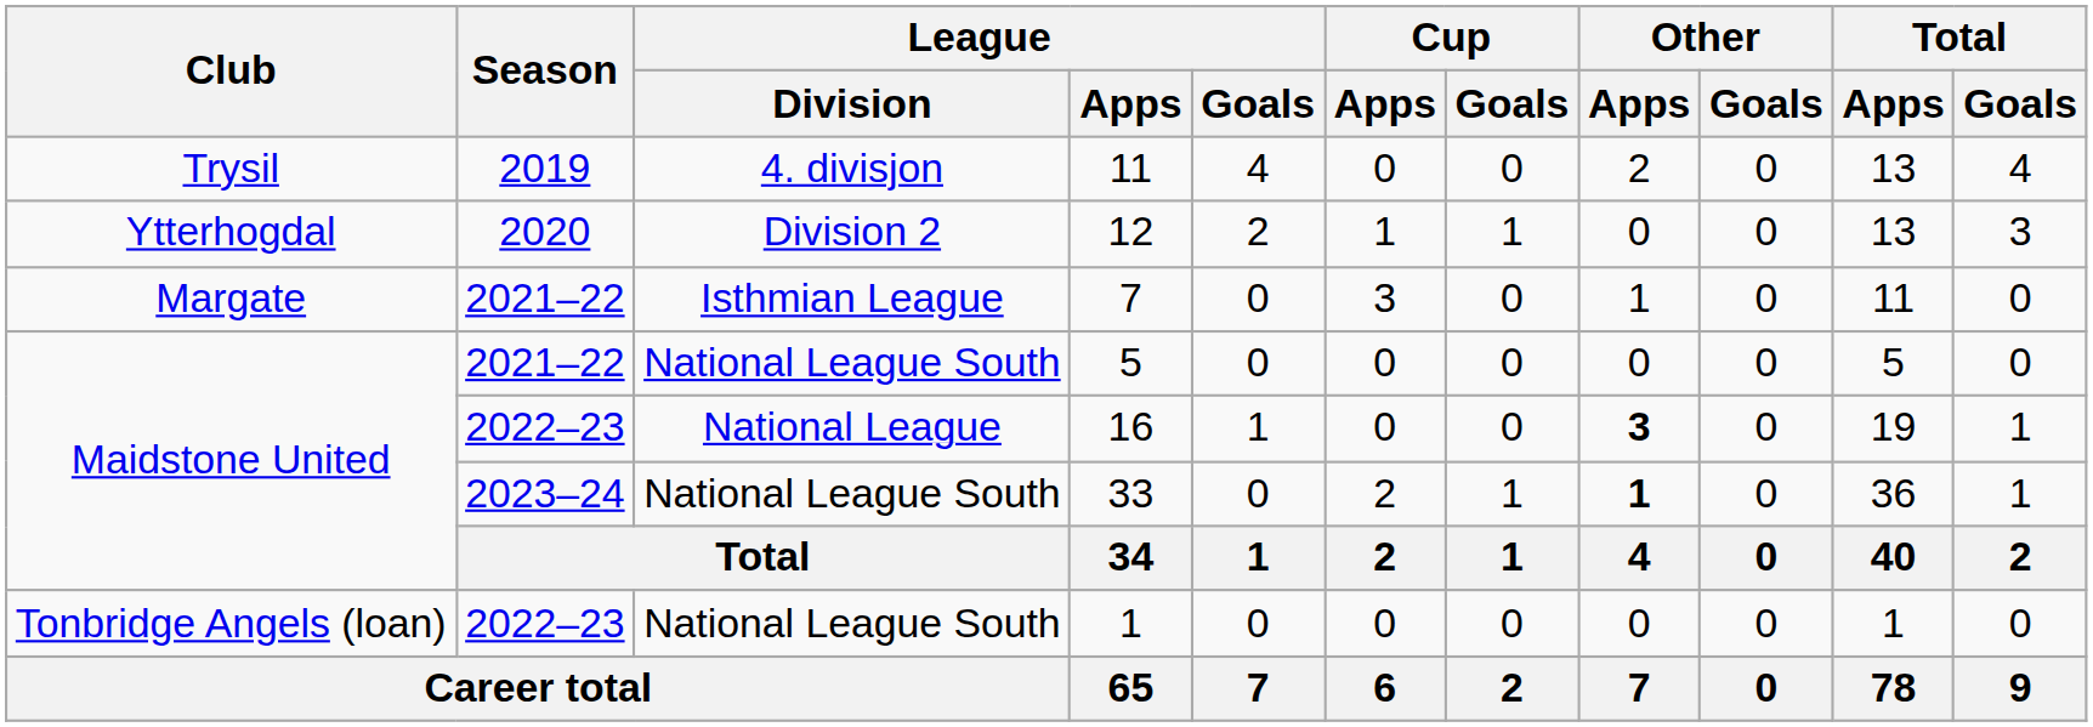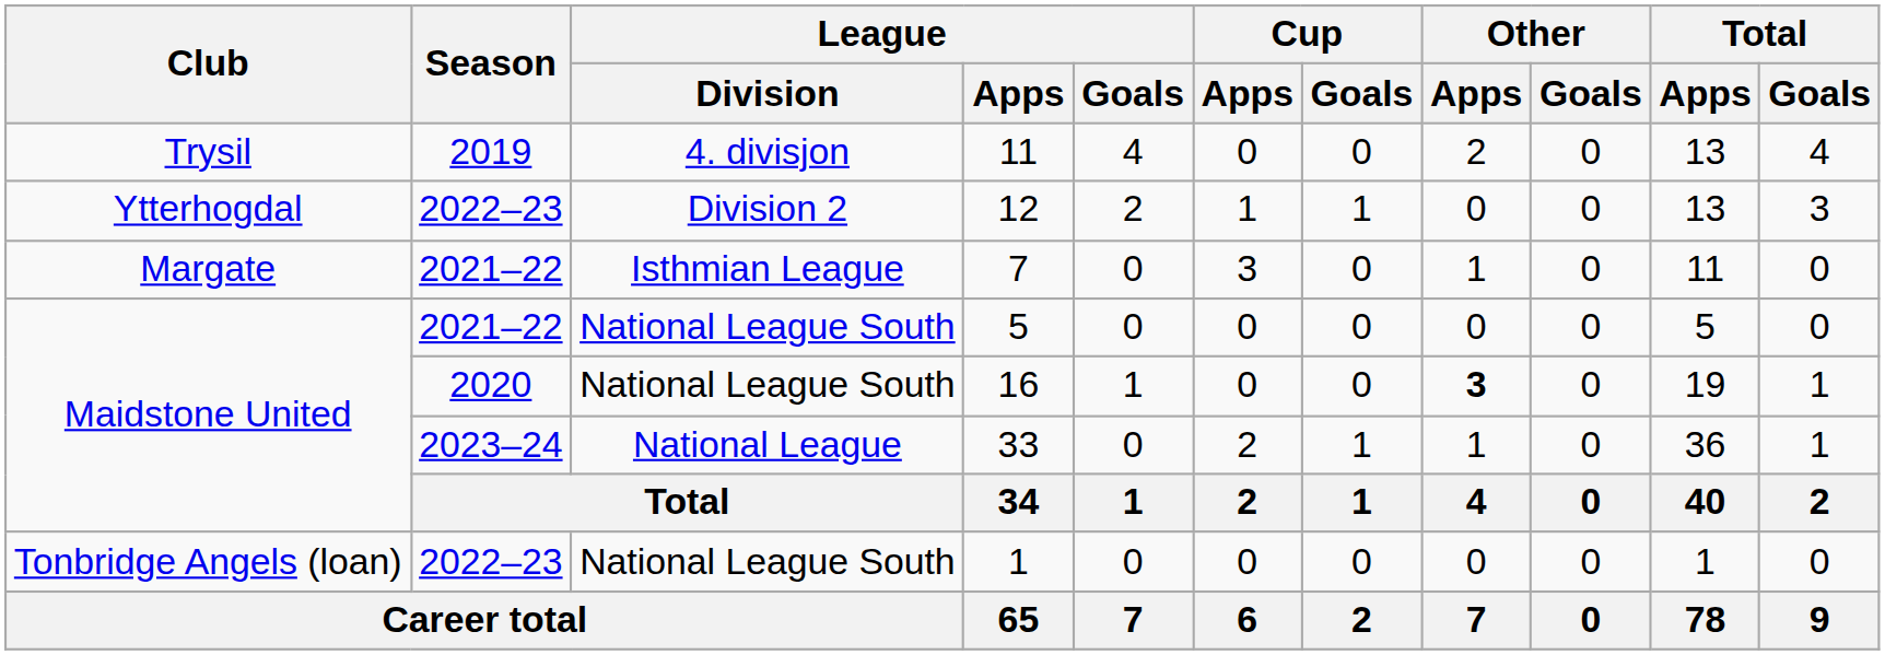12 | Season: 2020 -> 2022–23
16 | Season: 2022–23 -> 2020
16 | League / Division: National League -> National League South
33 | League / Division: National League South -> National League
33 | Other / Apps: bold -> normal
